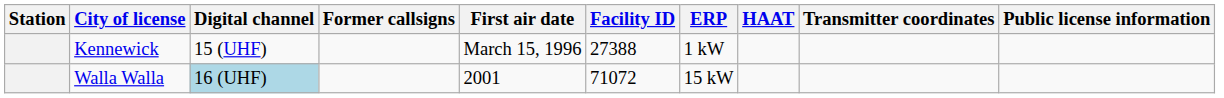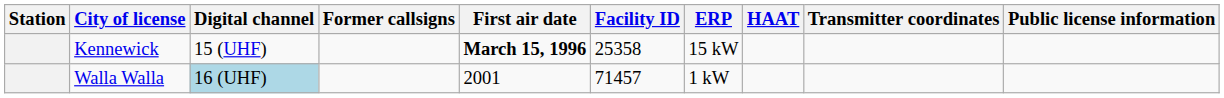Kennewick | First air date: normal -> bold
Kennewick | Facility ID: 27388 -> 25358
Kennewick | ERP: 1 kW -> 15 kW
Walla Walla | Facility ID: 71072 -> 71457
Walla Walla | ERP: 15 kW -> 1 kW
